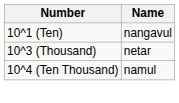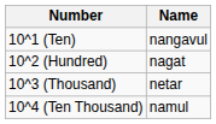+ row: 10^2 (Hundred) | nagat
